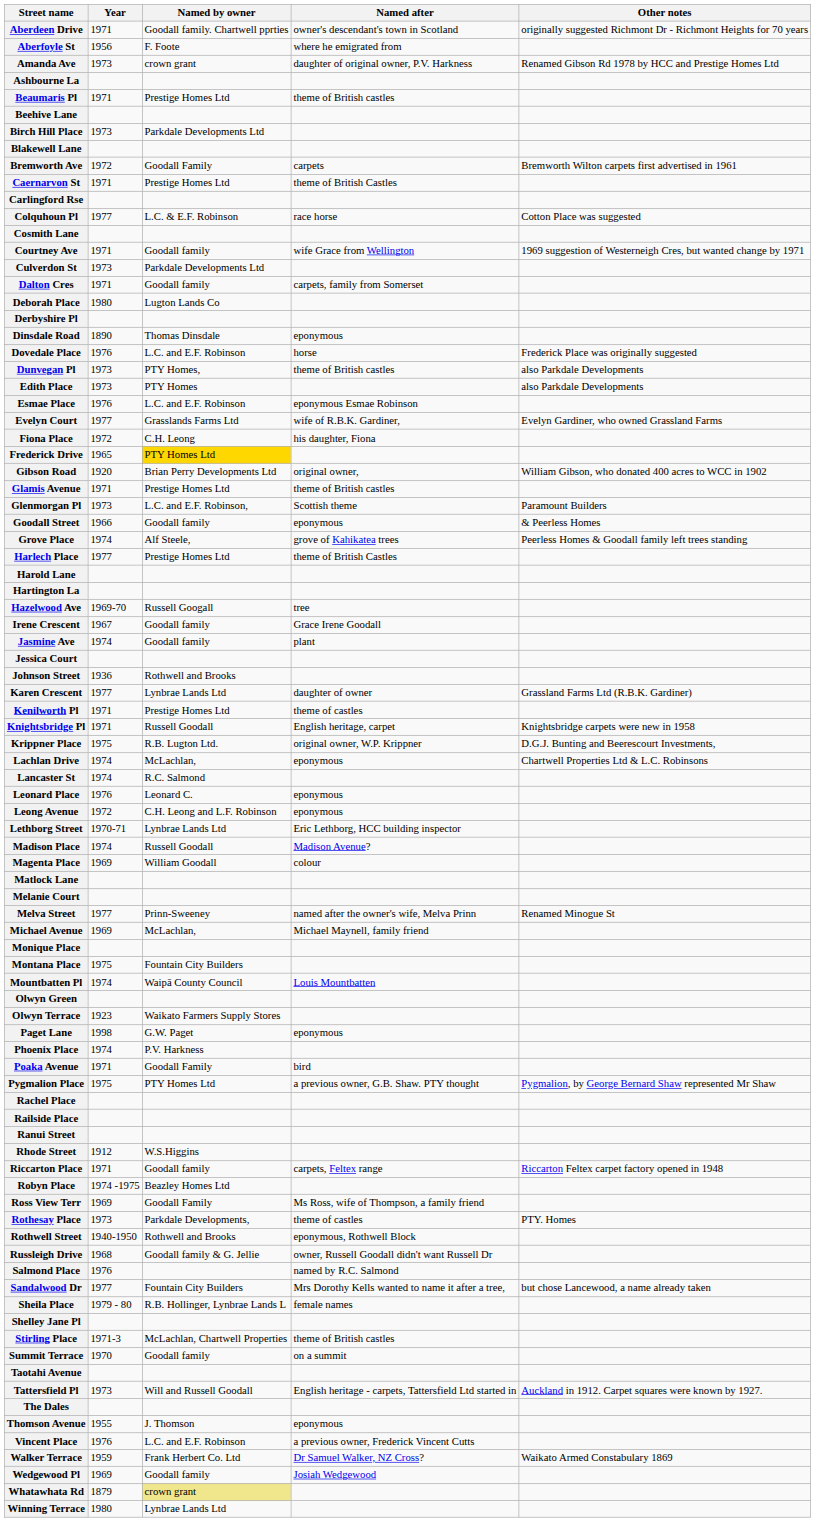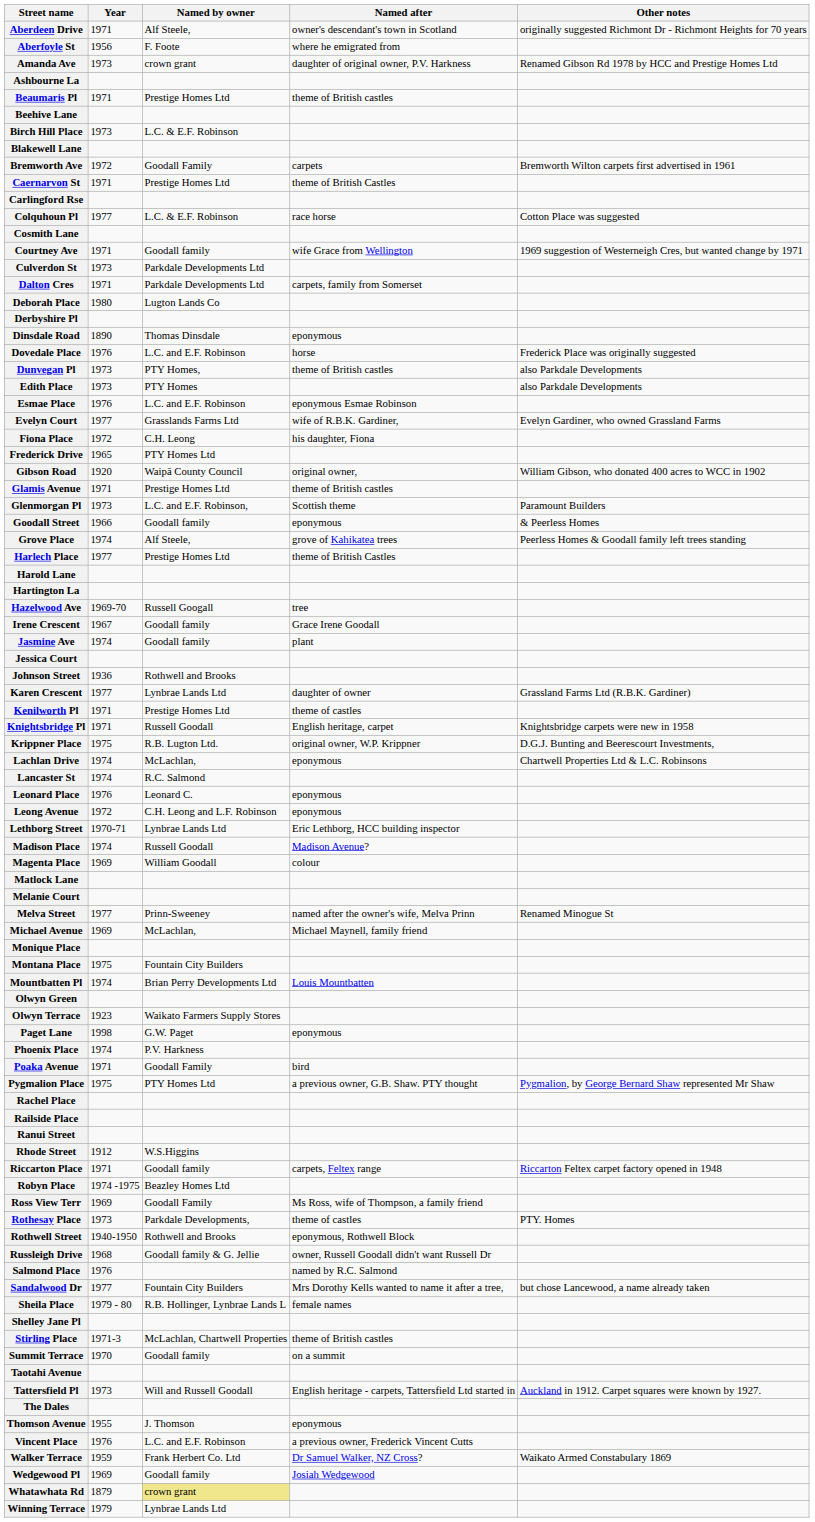Aberdeen Drive | Named by owner: Goodall family. Chartwell pprties -> Alf Steele,
Birch Hill Place | Named by owner: Parkdale Developments Ltd -> L.C. & E.F. Robinson
Dalton Cres | Named by owner: Goodall family -> Parkdale Developments Ltd
Frederick Drive | Named by owner: gold background -> no background
Gibson Road | Named by owner: Brian Perry Developments Ltd -> Waipā County Council
Mountbatten Pl | Named by owner: Waipā County Council -> Brian Perry Developments Ltd
Winning Terrace | Year: 1980 -> 1979
